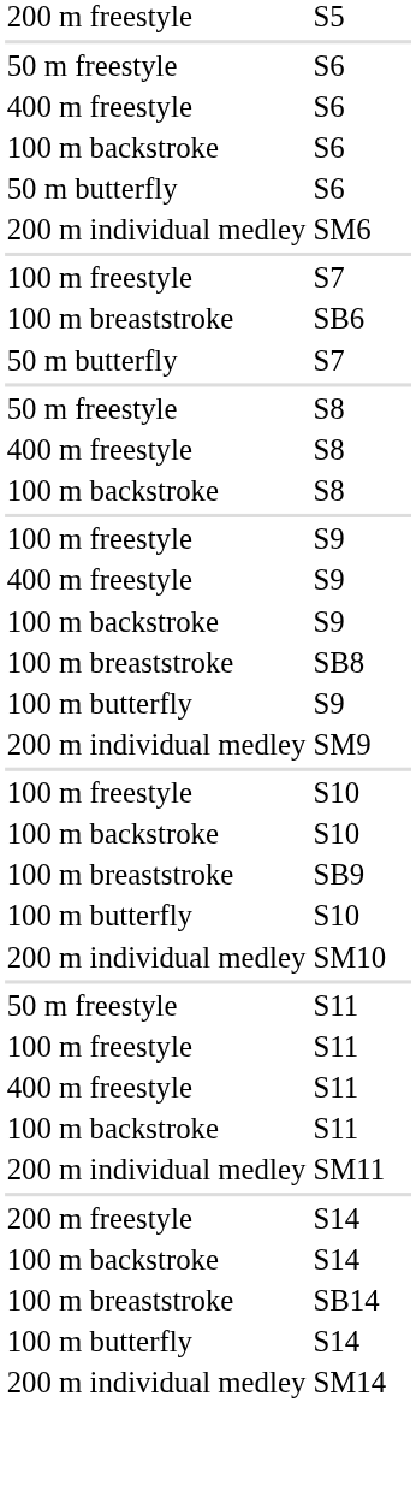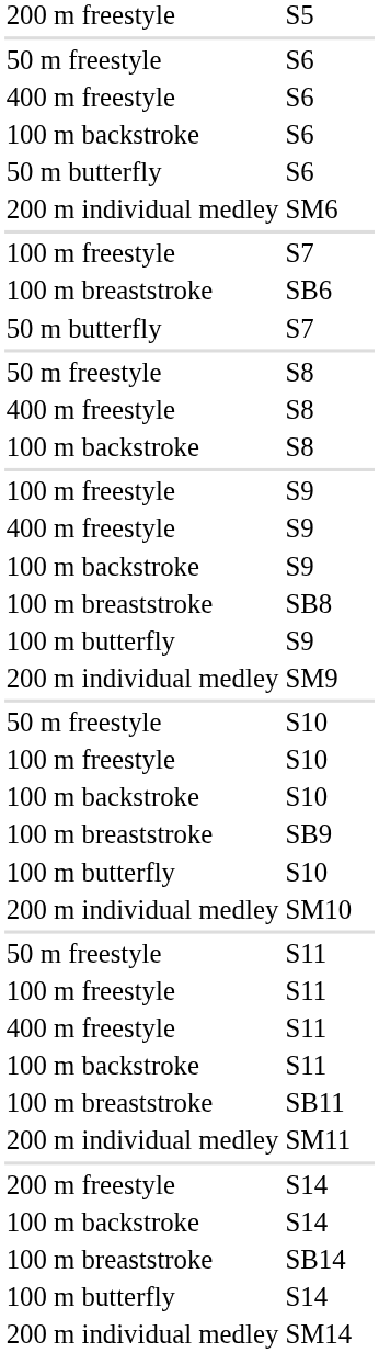+ row: 50 m freestyle | S10
+ row: 100 m breaststroke | SB11
